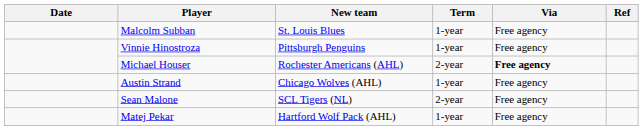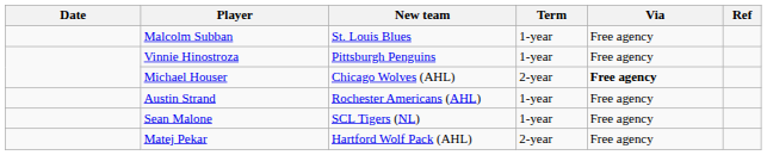Michael Houser | New team: Rochester Americans (AHL) -> Chicago Wolves (AHL)
Austin Strand | New team: Chicago Wolves (AHL) -> Rochester Americans (AHL)
Sean Malone | Term: 2-year -> 1-year
Matej Pekar | Term: 1-year -> 2-year
